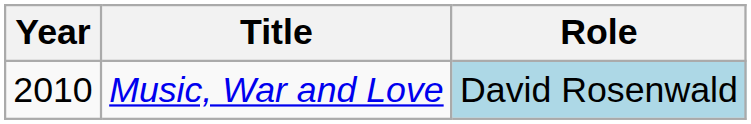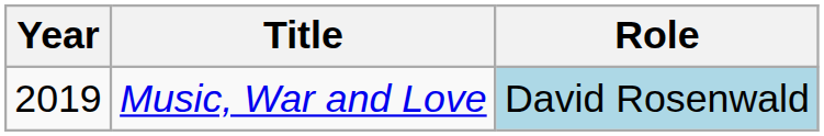Music, War and Love | Year: 2010 -> 2019
